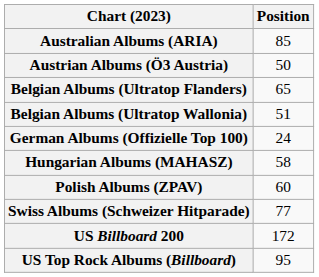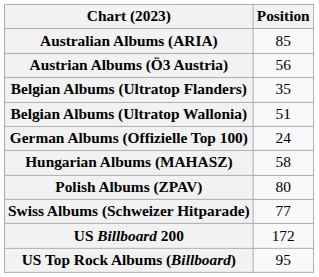Austrian Albums (Ö3 Austria) | Position: 50 -> 56
Belgian Albums (Ultratop Flanders) | Position: 65 -> 35
Polish Albums (ZPAV) | Position: 60 -> 80
